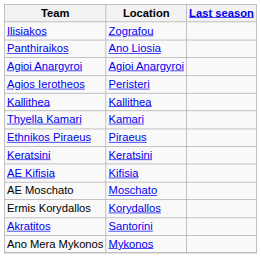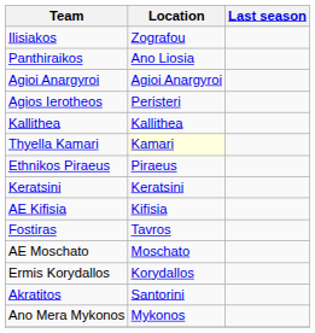Thyella Kamari | Location: no background -> lightyellow background
+ row: Fostiras | Tavros
